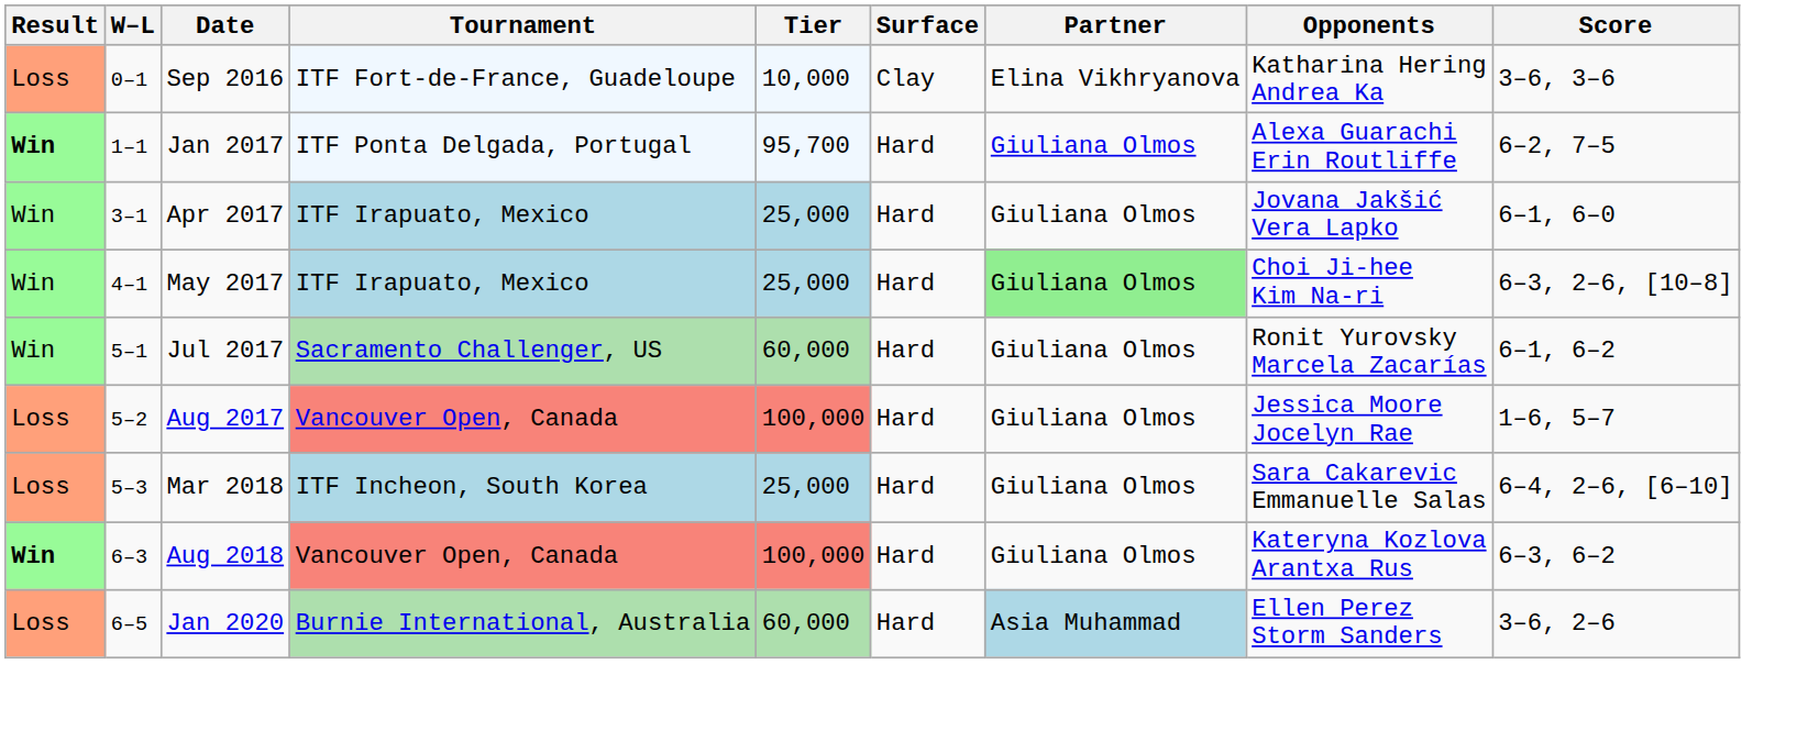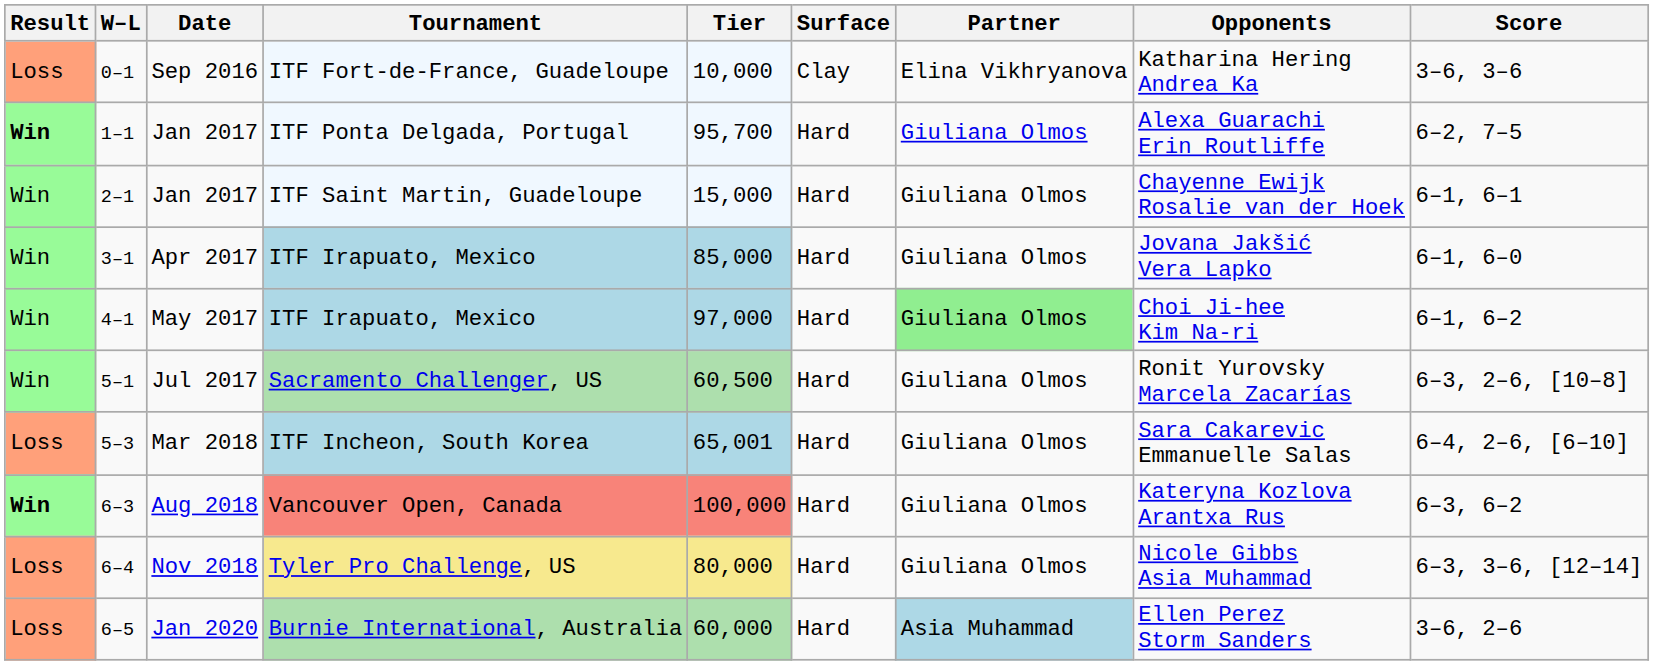+ row: Win | 2–1 | Jan 2017 | ITF Saint Martin, Guadeloupe | 15,000 | Hard | Giuliana Olmos | Chayenne Ewijk Rosalie van der Hoek | 6–1, 6–1
Apr 2017 | Tier: 25,000 -> 85,000
May 2017 | Tier: 25,000 -> 97,000
May 2017 | Score: 6–3, 2–6, [10–8] -> 6–1, 6–2
Jul 2017 | Tier: 60,000 -> 60,500
Jul 2017 | Score: 6–1, 6–2 -> 6–3, 2–6, [10–8]
- row: Loss | 5–2 | Aug 2017 | Vancouver Open, Canada | 100,000 | Hard | Giuliana Olmos | Jessica Moore Jocelyn Rae | 1–6, 5–7
Mar 2018 | Tier: 25,000 -> 65,001
+ row: Loss | 6–4 | Nov 2018 | Tyler Pro Challenge, US | 80,000 | Hard | Giuliana Olmos | Nicole Gibbs Asia Muhammad | 6–3, 3–6, [12–14]
